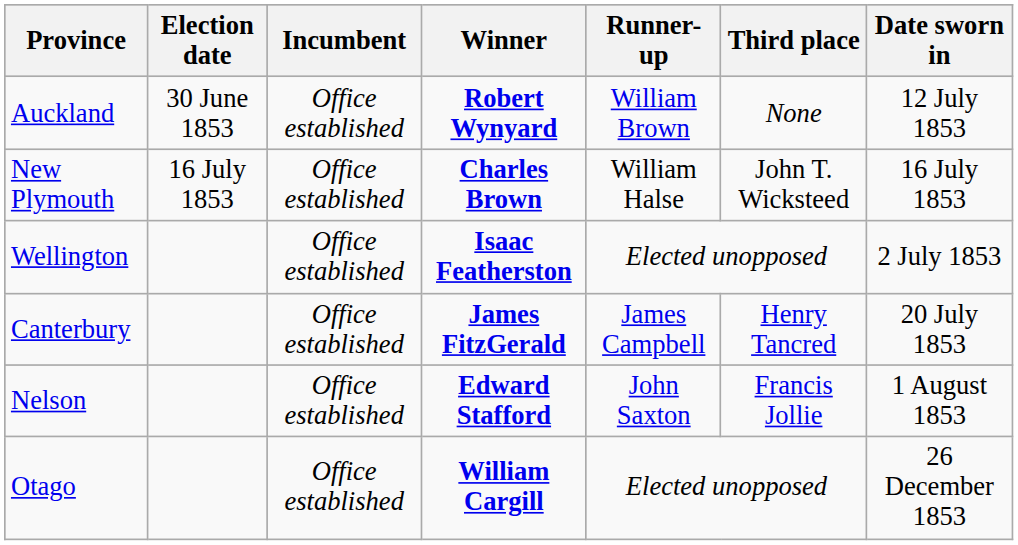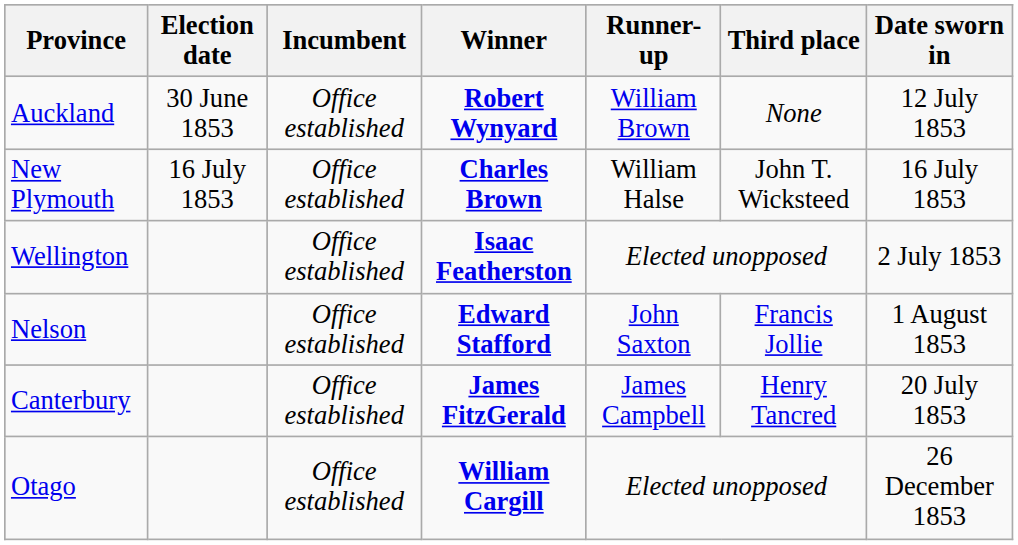rows swapped: Nelson <-> Canterbury
